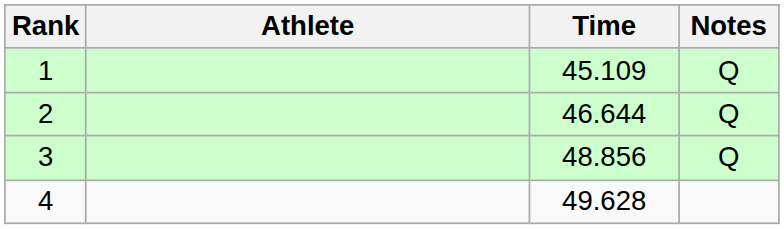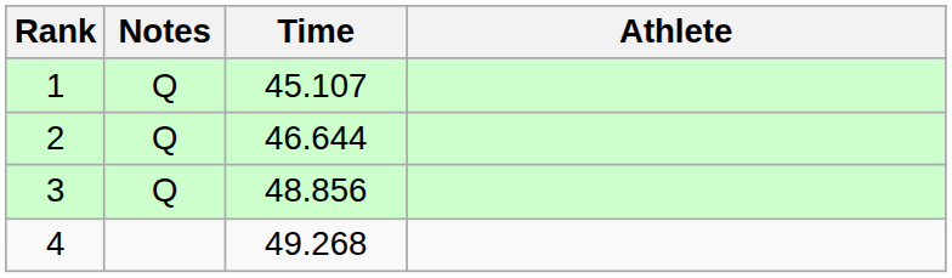columns swapped: Athlete <-> Notes
1 | Time: 45.109 -> 45.107
4 | Time: 49.628 -> 49.268
